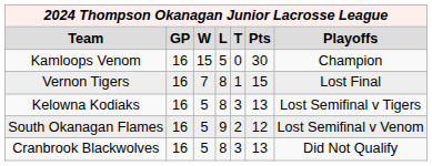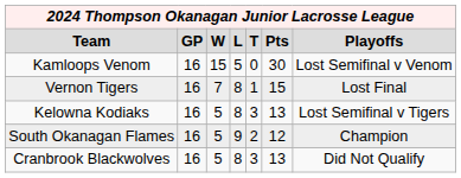Kamloops Venom | column 7: Champion -> Lost Semifinal v Venom
South Okanagan Flames | column 7: Lost Semifinal v Venom -> Champion
